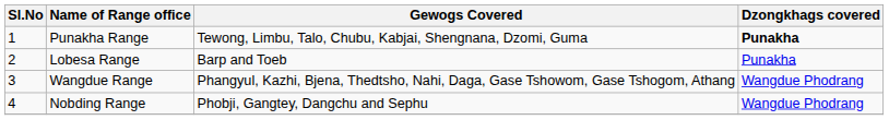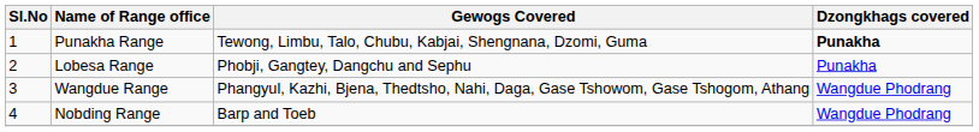Lobesa Range | Gewogs Covered: Barp and Toeb -> Phobji, Gangtey, Dangchu and Sephu
Nobding Range | Gewogs Covered: Phobji, Gangtey, Dangchu and Sephu -> Barp and Toeb
